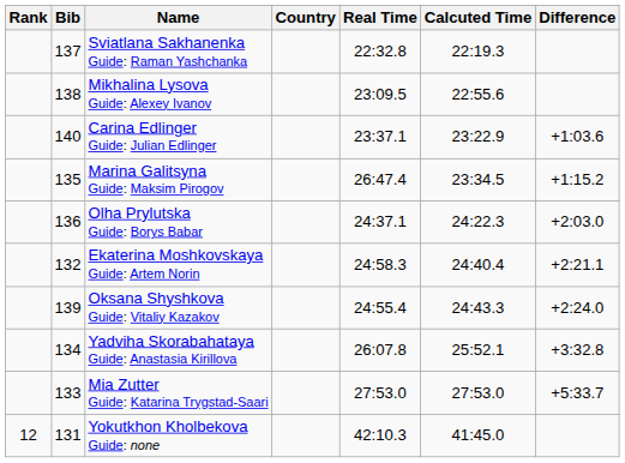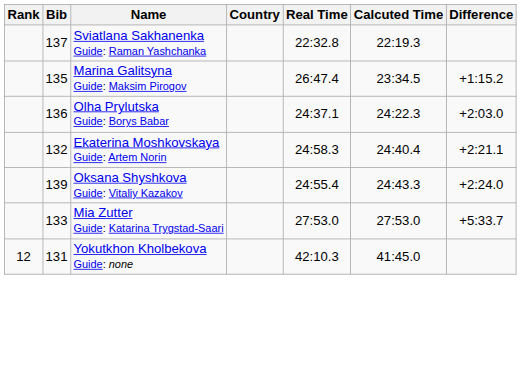- row: 138 | Mikhalina Lysova Guide: Alexey Ivanov | 23:09.5 | 22:55.6
- row: 140 | Carina Edlinger Guide: Julian Edlinger | 23:37.1 | 23:22.9 | +1:03.6
- row: 134 | Yadviha Skorabahataya Guide: Anastasia Kirillova | 26:07.8 | 25:52.1 | +3:32.8
